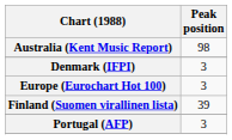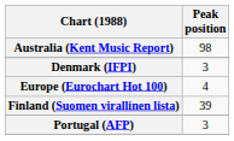Europe (Eurochart Hot 100) | Peak position: 3 -> 4
